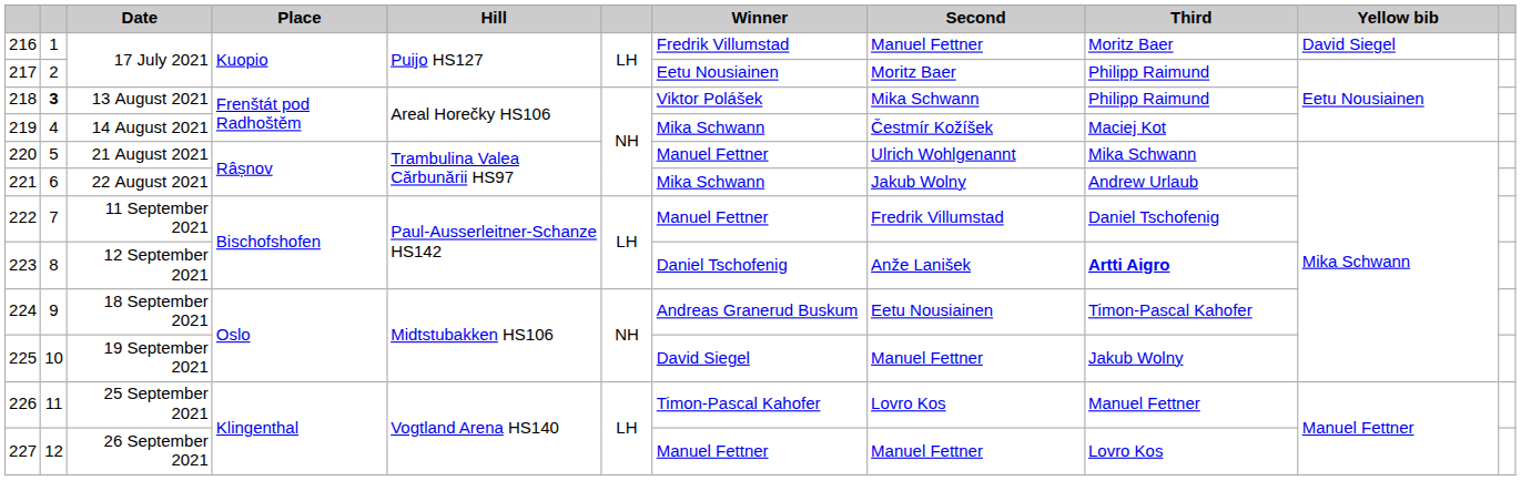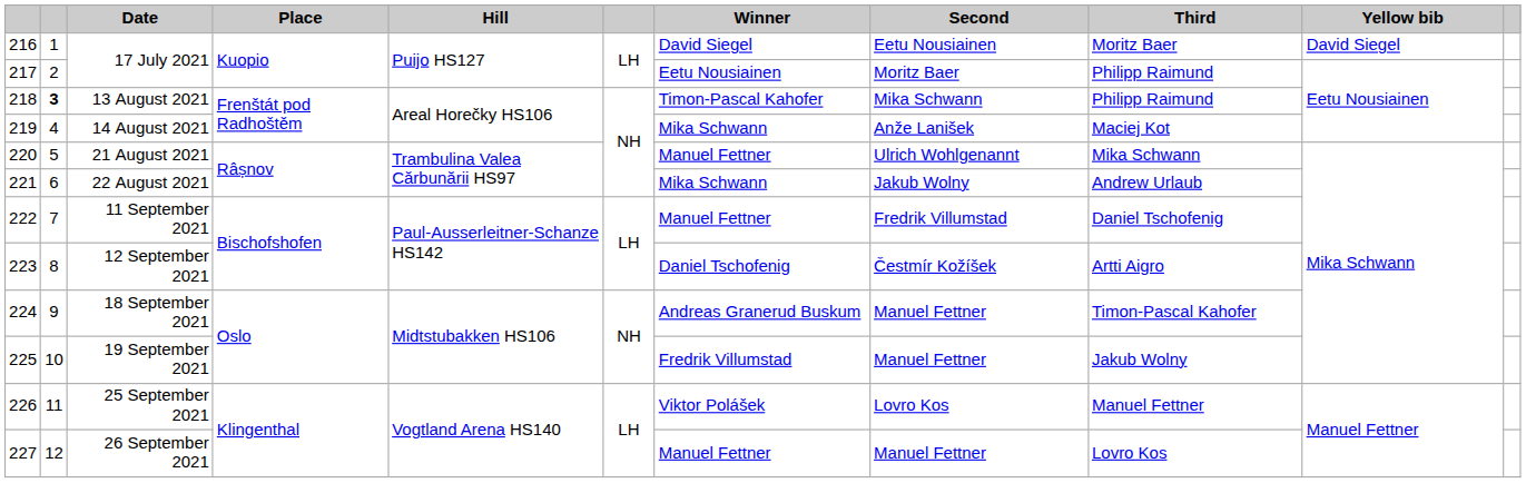216 / 17 July 2021 | Winner: Fredrik Villumstad -> David Siegel
216 / 17 July 2021 | Second: Manuel Fettner -> Eetu Nousiainen
13 August 2021 | Winner: Viktor Polášek -> Timon-Pascal Kahofer
14 August 2021 | Second: Čestmír Kožíšek -> Anže Lanišek
12 September 2021 | Second: Anže Lanišek -> Čestmír Kožíšek
12 September 2021 | Third: bold -> normal
18 September 2021 | Second: Eetu Nousiainen -> Manuel Fettner
19 September 2021 | Winner: David Siegel -> Fredrik Villumstad
25 September 2021 | Winner: Timon-Pascal Kahofer -> Viktor Polášek
